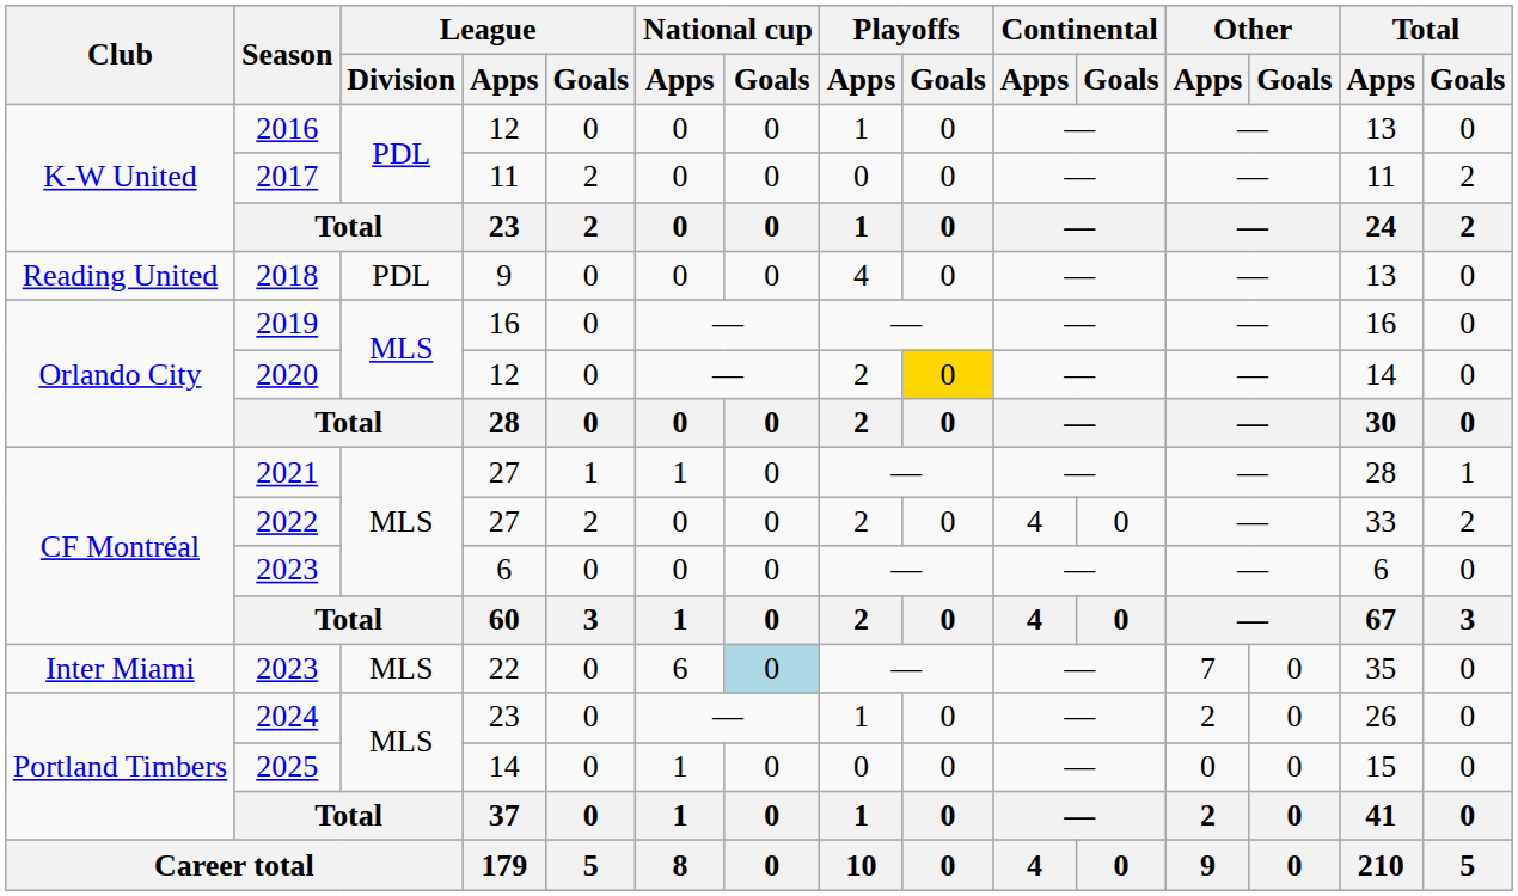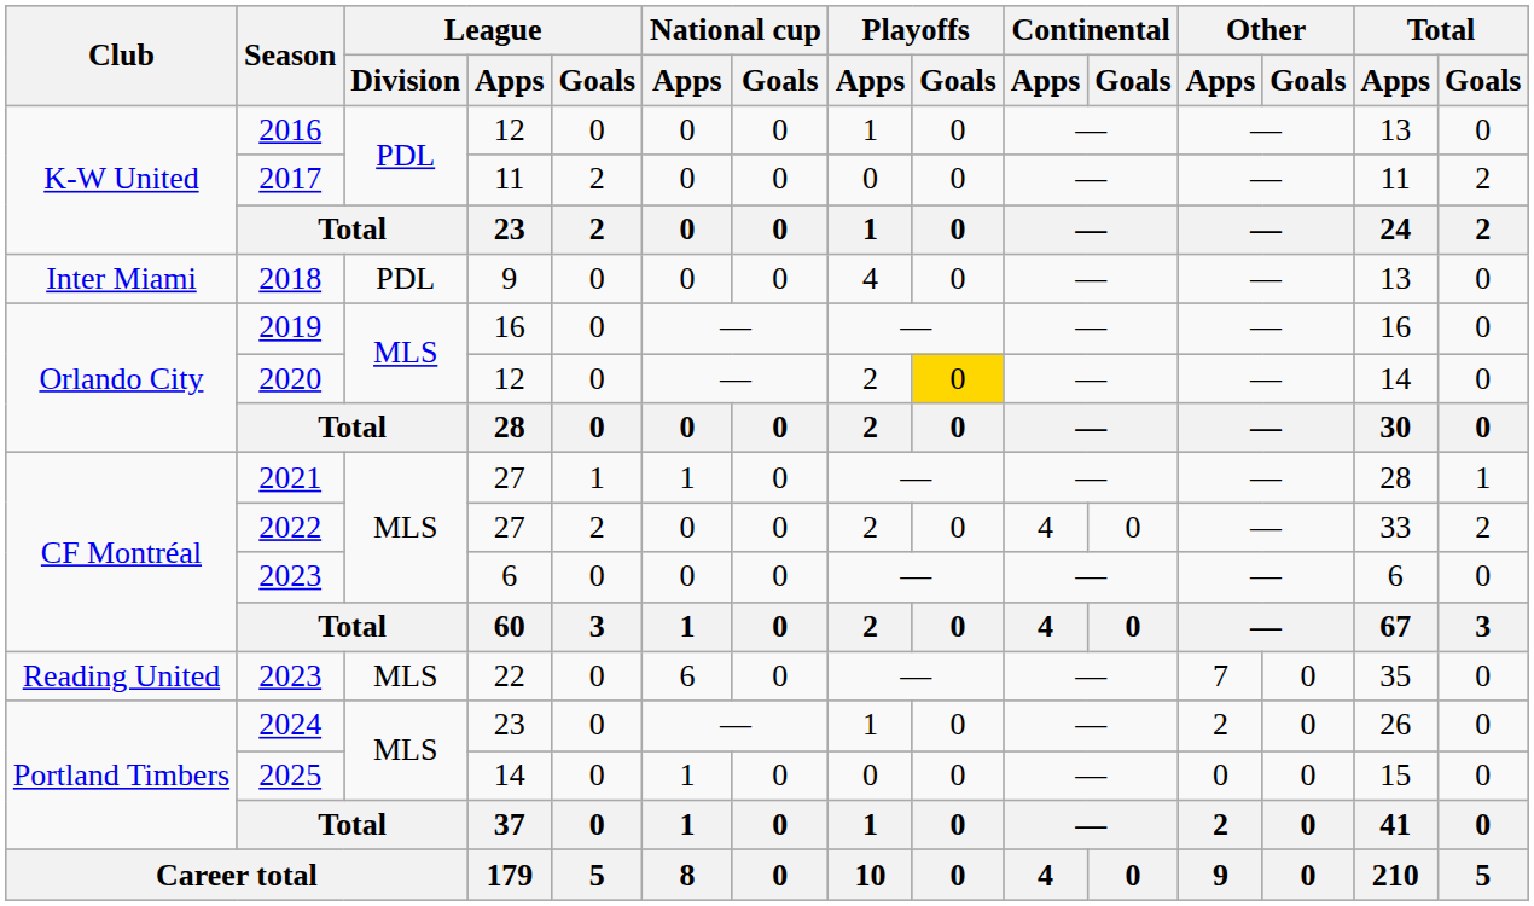2018 | Club: Reading United -> Inter Miami
2023 / 22 | Club: Inter Miami -> Reading United
2023 / 22 | National cup / Goals: lightblue background -> no background
